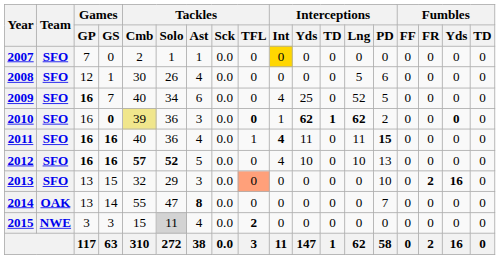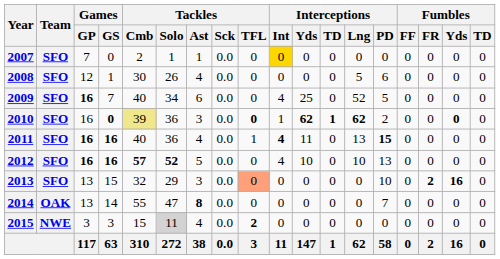2011 | Interceptions / Lng: 11 -> 13
